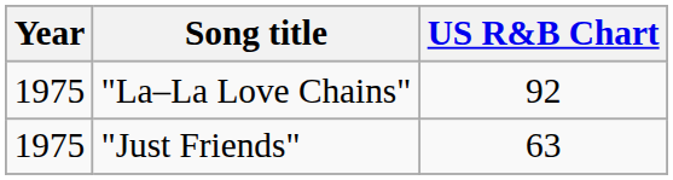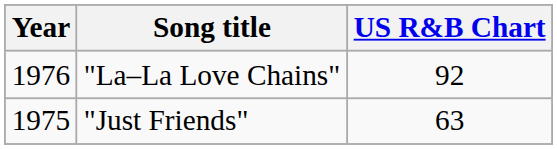"La–La Love Chains" | Year: 1975 -> 1976
